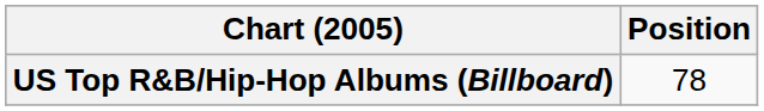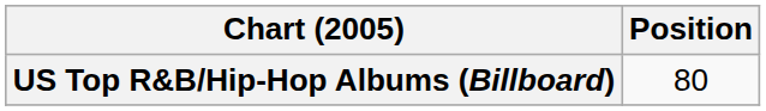US Top R&B/Hip-Hop Albums (Billboard) | Position: 78 -> 80
